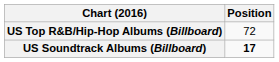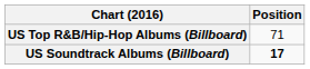US Top R&B/Hip-Hop Albums (Billboard) | Position: 72 -> 71
